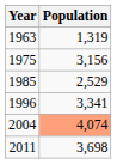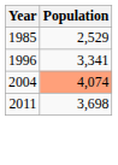- row: 1963 | 1,319
- row: 1975 | 3,156
